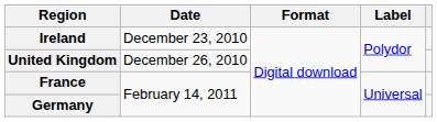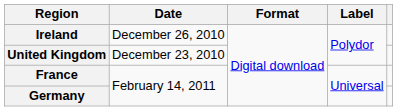Ireland | Date: December 23, 2010 -> December 26, 2010
United Kingdom | Date: December 26, 2010 -> December 23, 2010
